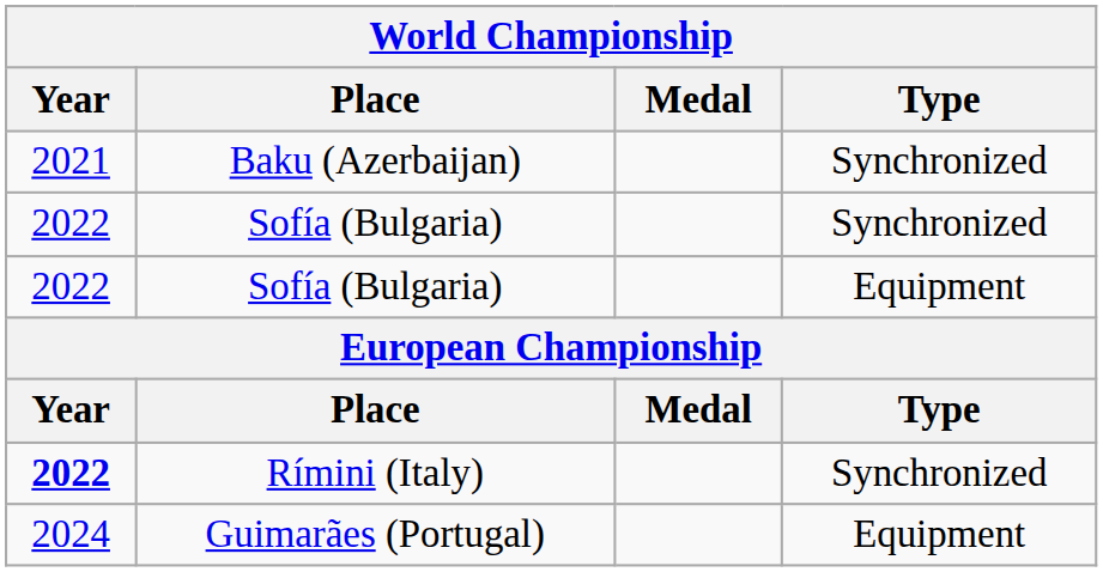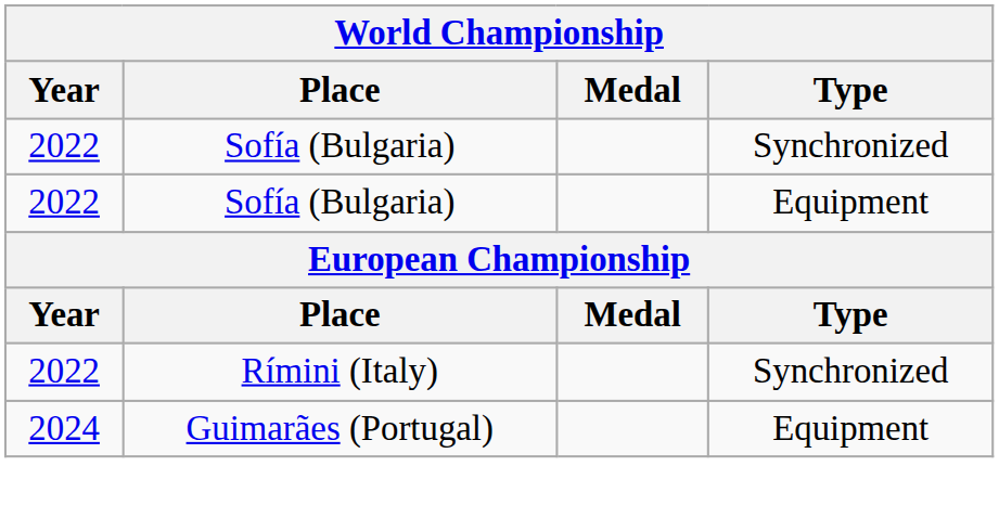- row: 2021 | Baku (Azerbaijan) | Synchronized
Rímini (Italy) | Year: bold -> normal
